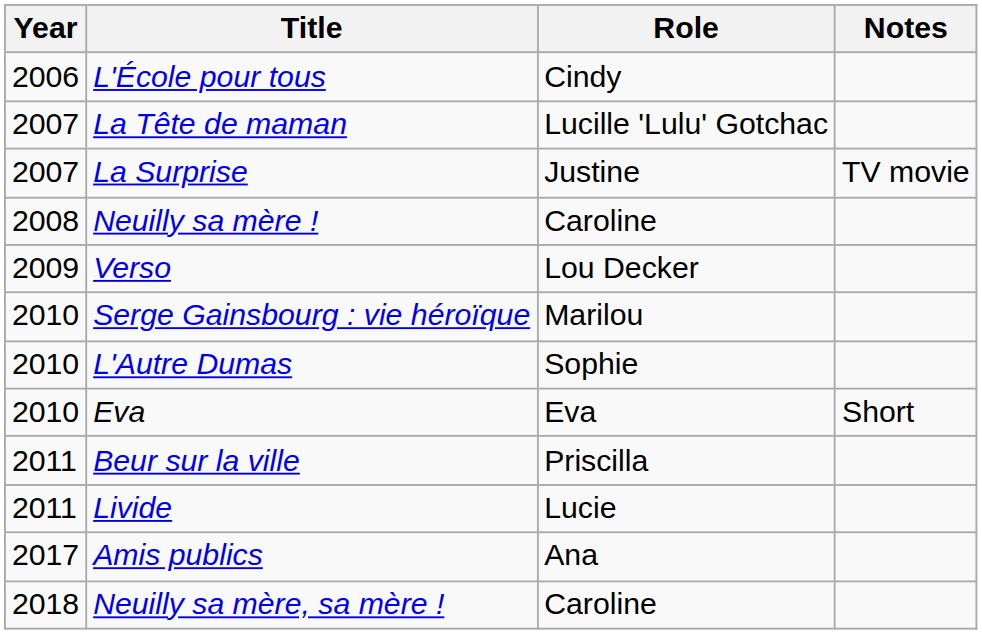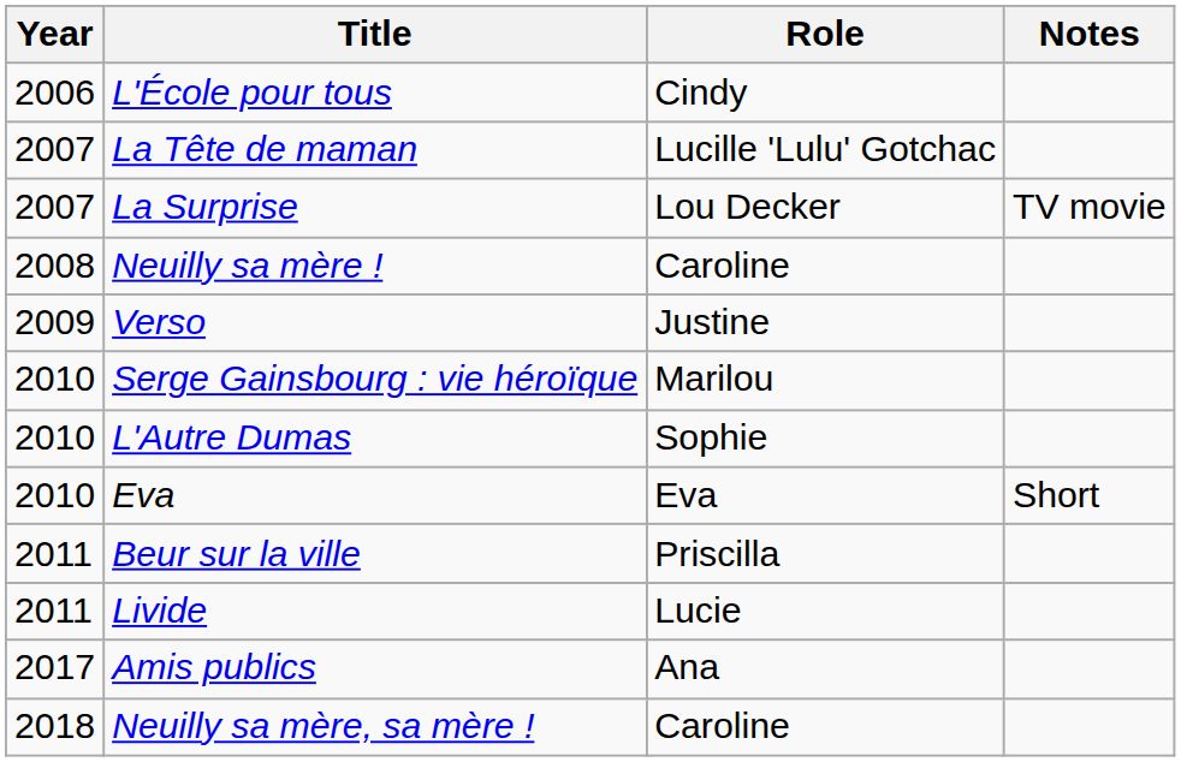La Surprise | Role: Justine -> Lou Decker
Verso | Role: Lou Decker -> Justine
